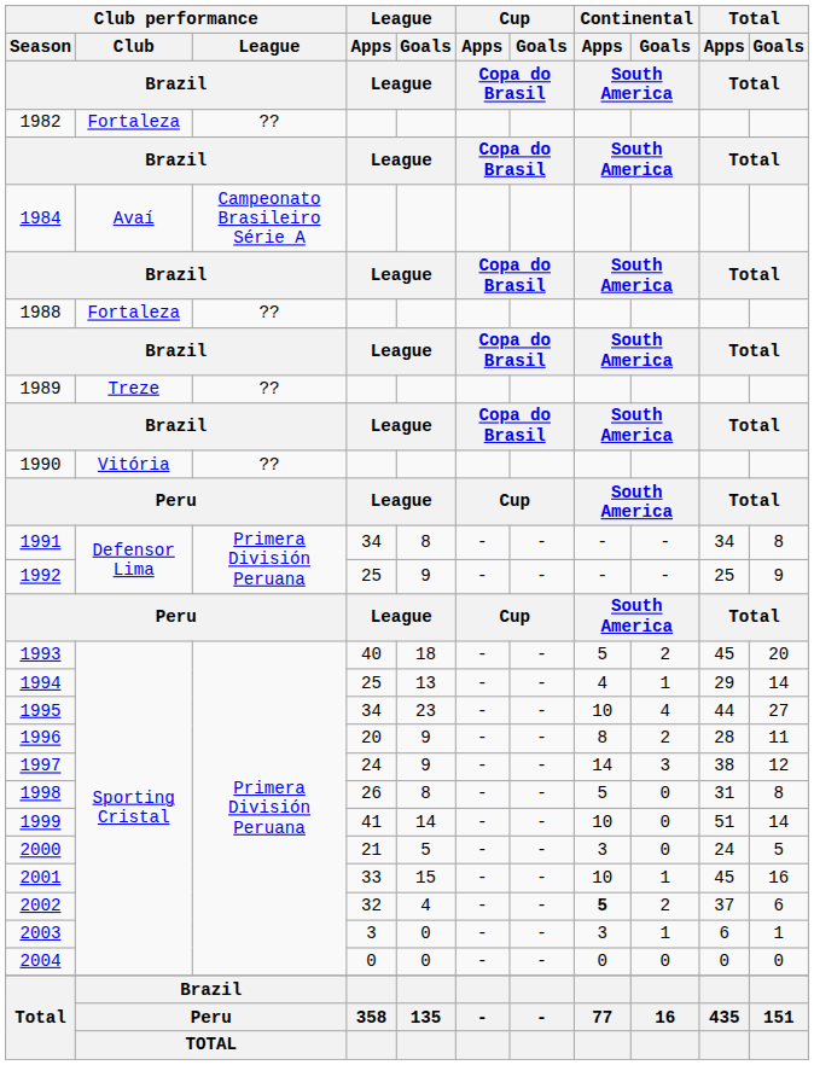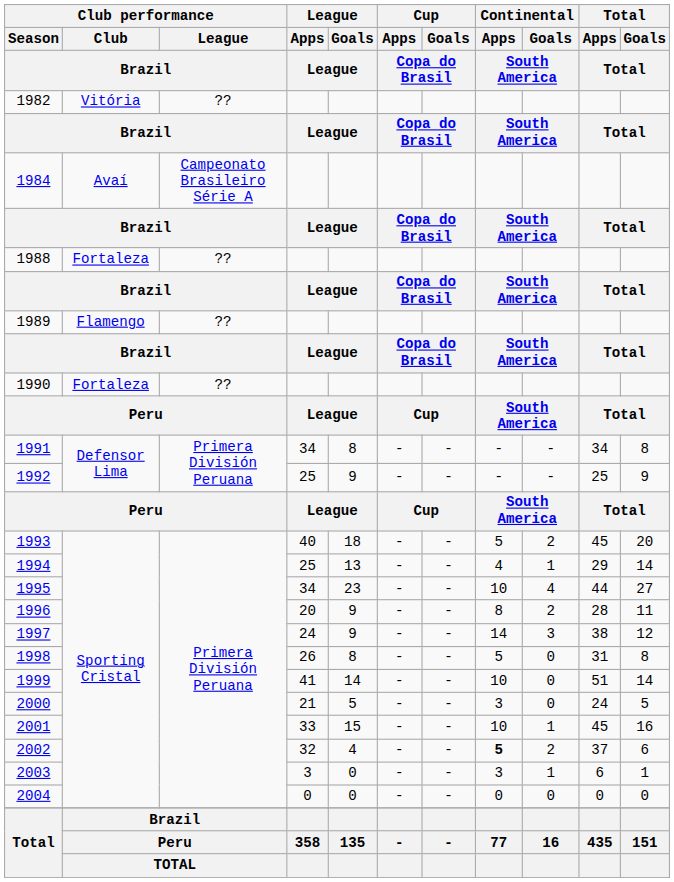1982 | Club performance / Club / Brazil: Fortaleza -> Vitória
1989 | Club performance / Club / Brazil: Treze -> Flamengo
1990 | Club performance / Club / Brazil: Vitória -> Fortaleza
